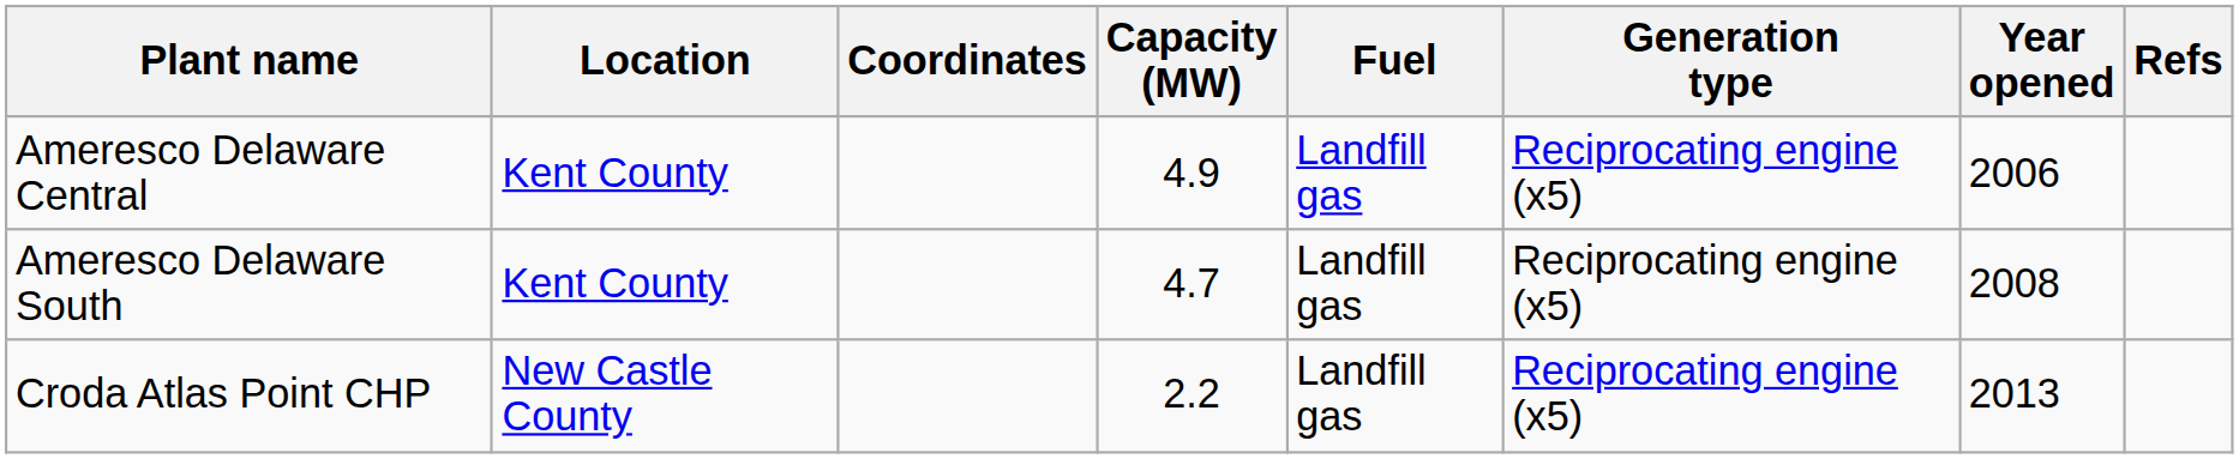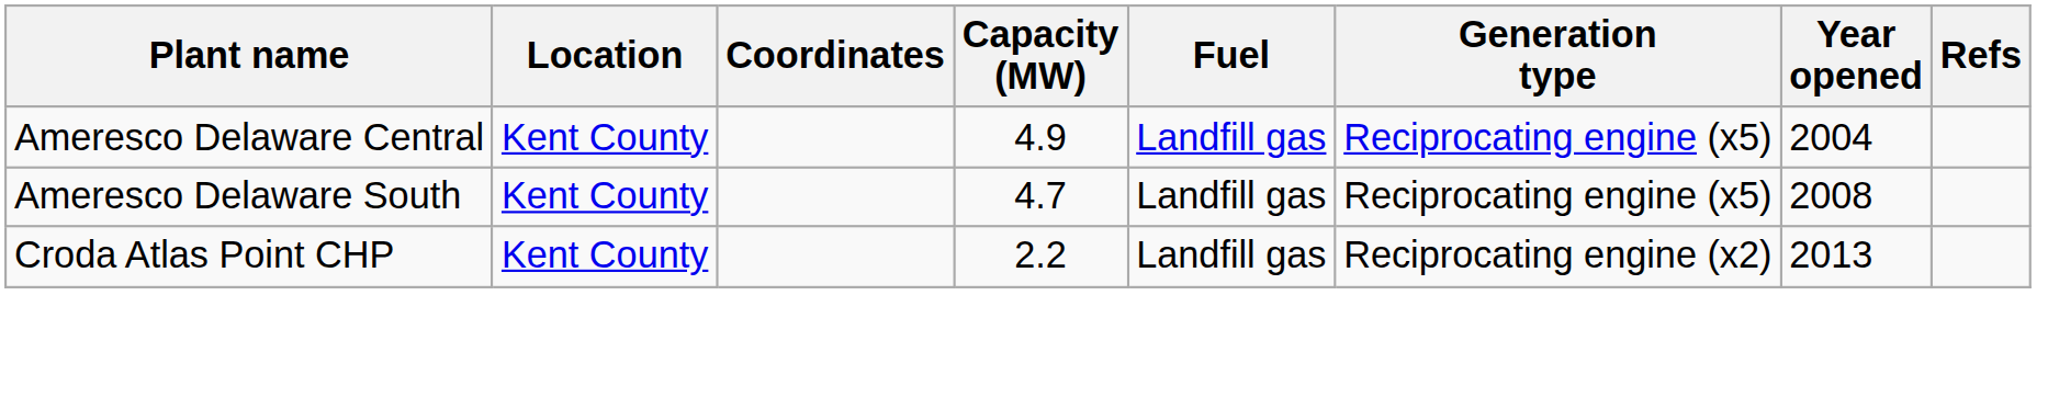Ameresco Delaware Central | Year opened: 2006 -> 2004
Croda Atlas Point CHP | Location: New Castle County -> Kent County
Croda Atlas Point CHP | Generation type: Reciprocating engine (x5) -> Reciprocating engine (x2)
